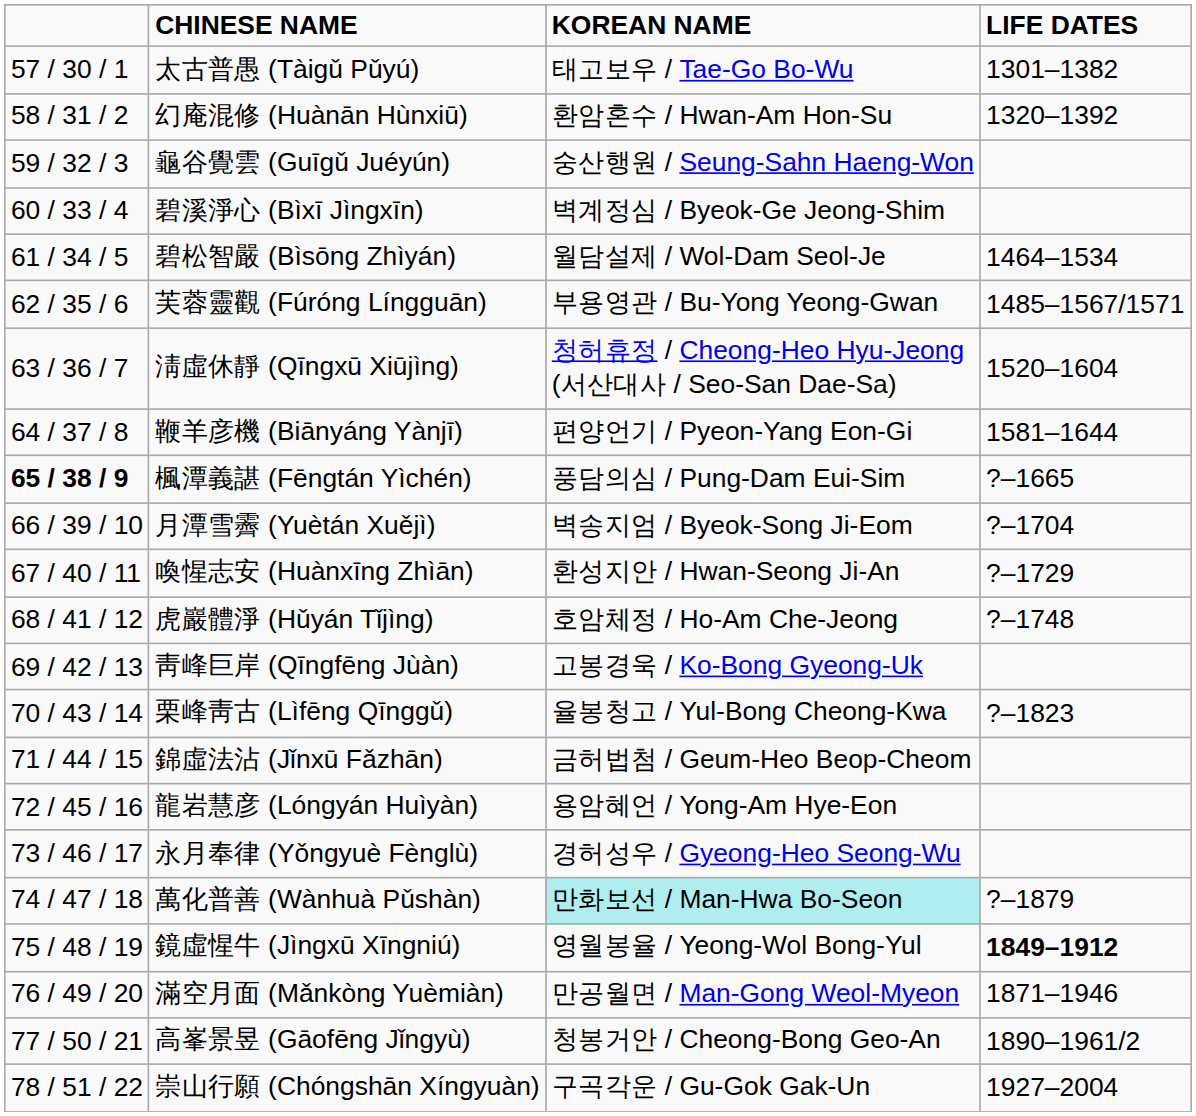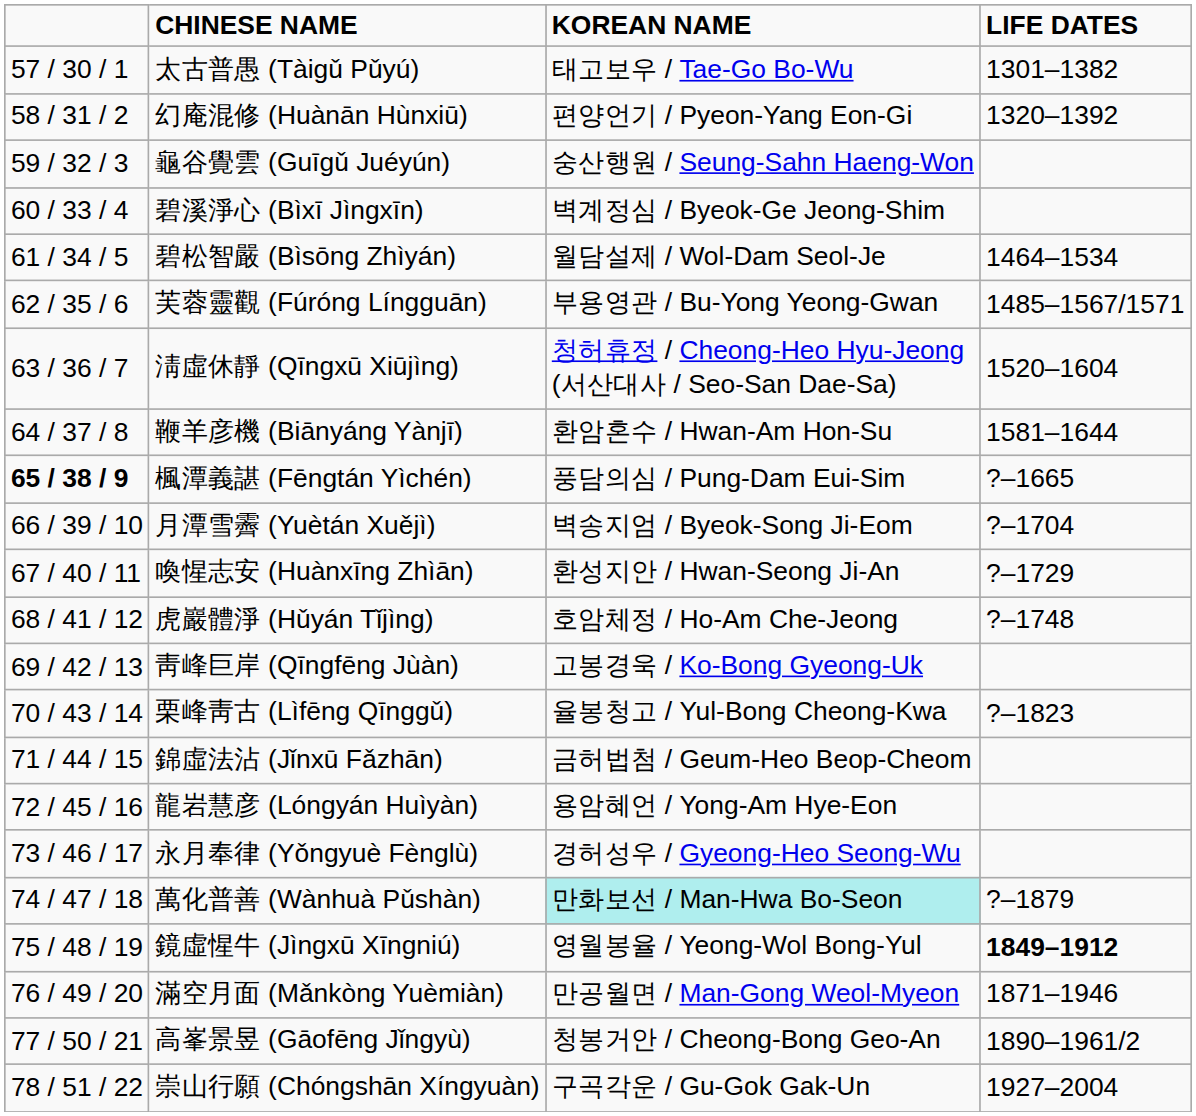幻庵混修 (Huànān Hùnxiū) | KOREAN NAME: 환암혼수 / Hwan-Am Hon-Su -> 편양언기 / Pyeon-Yang Eon-Gi
鞭羊彦機 (Biānyáng Yànjī) | KOREAN NAME: 편양언기 / Pyeon-Yang Eon-Gi -> 환암혼수 / Hwan-Am Hon-Su
